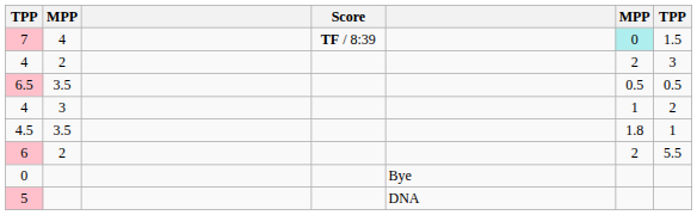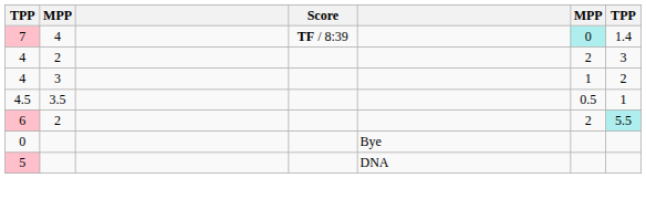7 | column 7: 1.5 -> 1.4
- row: 6.5 | 3.5 | 0.5 | 0.5
4.5 | column 6: 1.8 -> 0.5
6 | column 7: no background -> paleturquoise background
